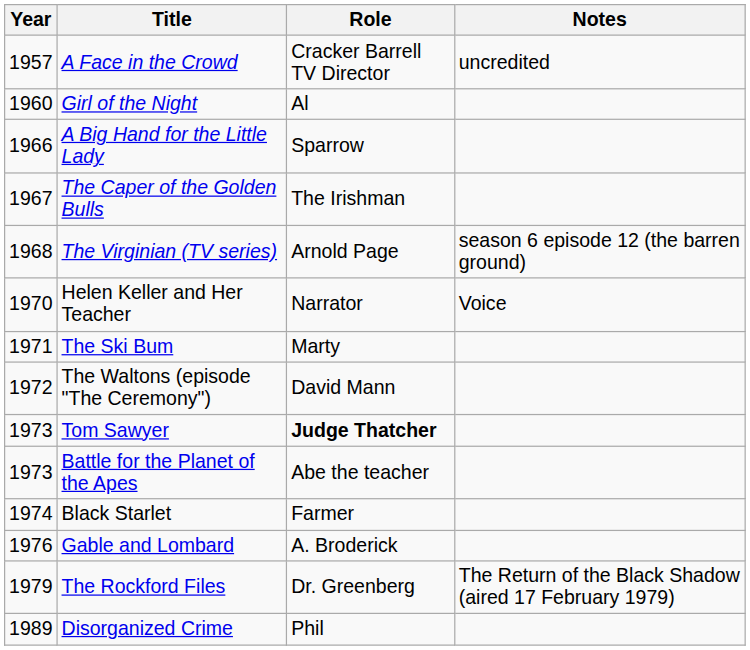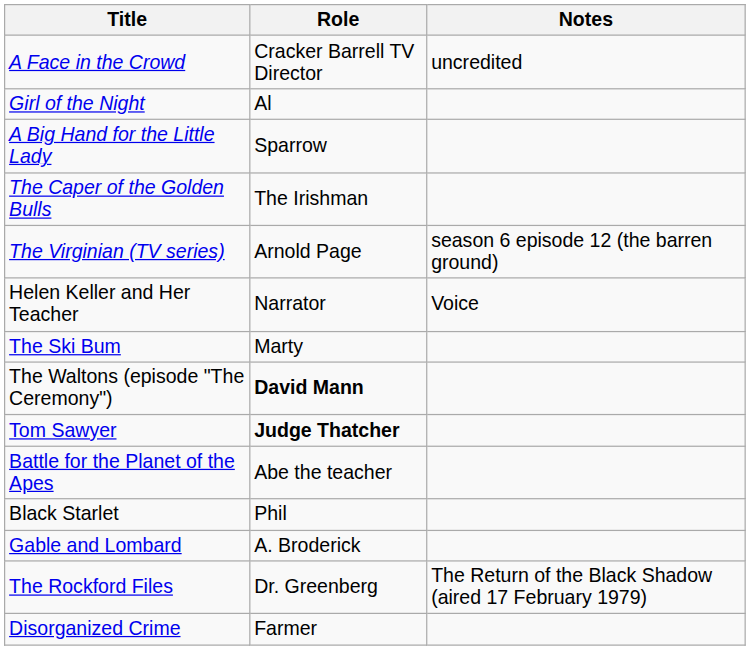- column: Year | 1957 | 1960 | 1966 | 1967 | 1968 | 1970 | 1971 | 1972 | 1973 | 1973 | 1974 | 1976 | 1979 | 1989
The Waltons (episode "The Ceremony") | Role: normal -> bold
Black Starlet | Role: Farmer -> Phil
Disorganized Crime | Role: Phil -> Farmer
